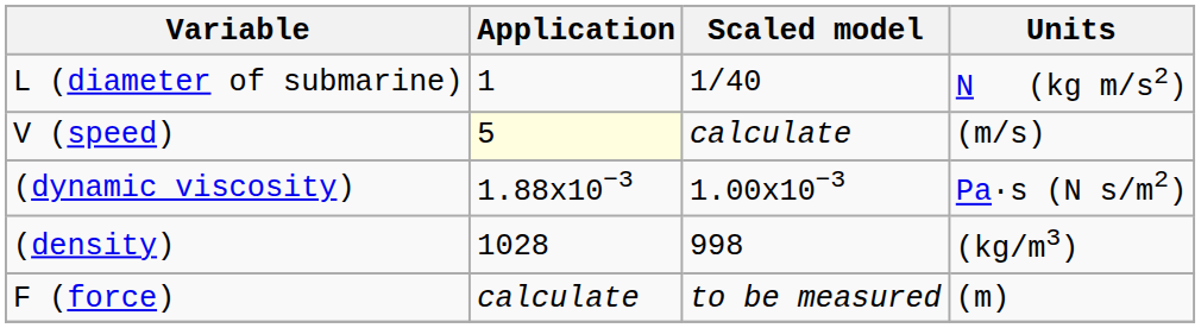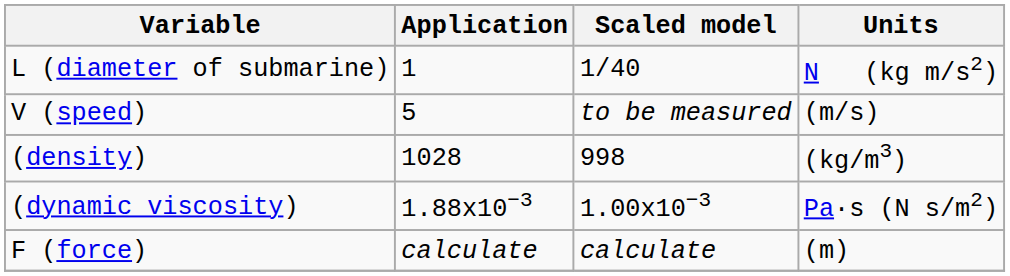V (speed) | Application: lightyellow background -> no background
V (speed) | Scaled model: calculate -> to be measured
rows swapped: (density) <-> (dynamic viscosity)
F (force) | Scaled model: to be measured -> calculate
